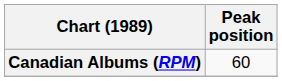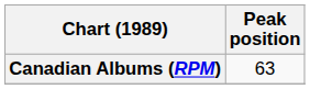Canadian Albums (RPM) | Peak position: 60 -> 63
